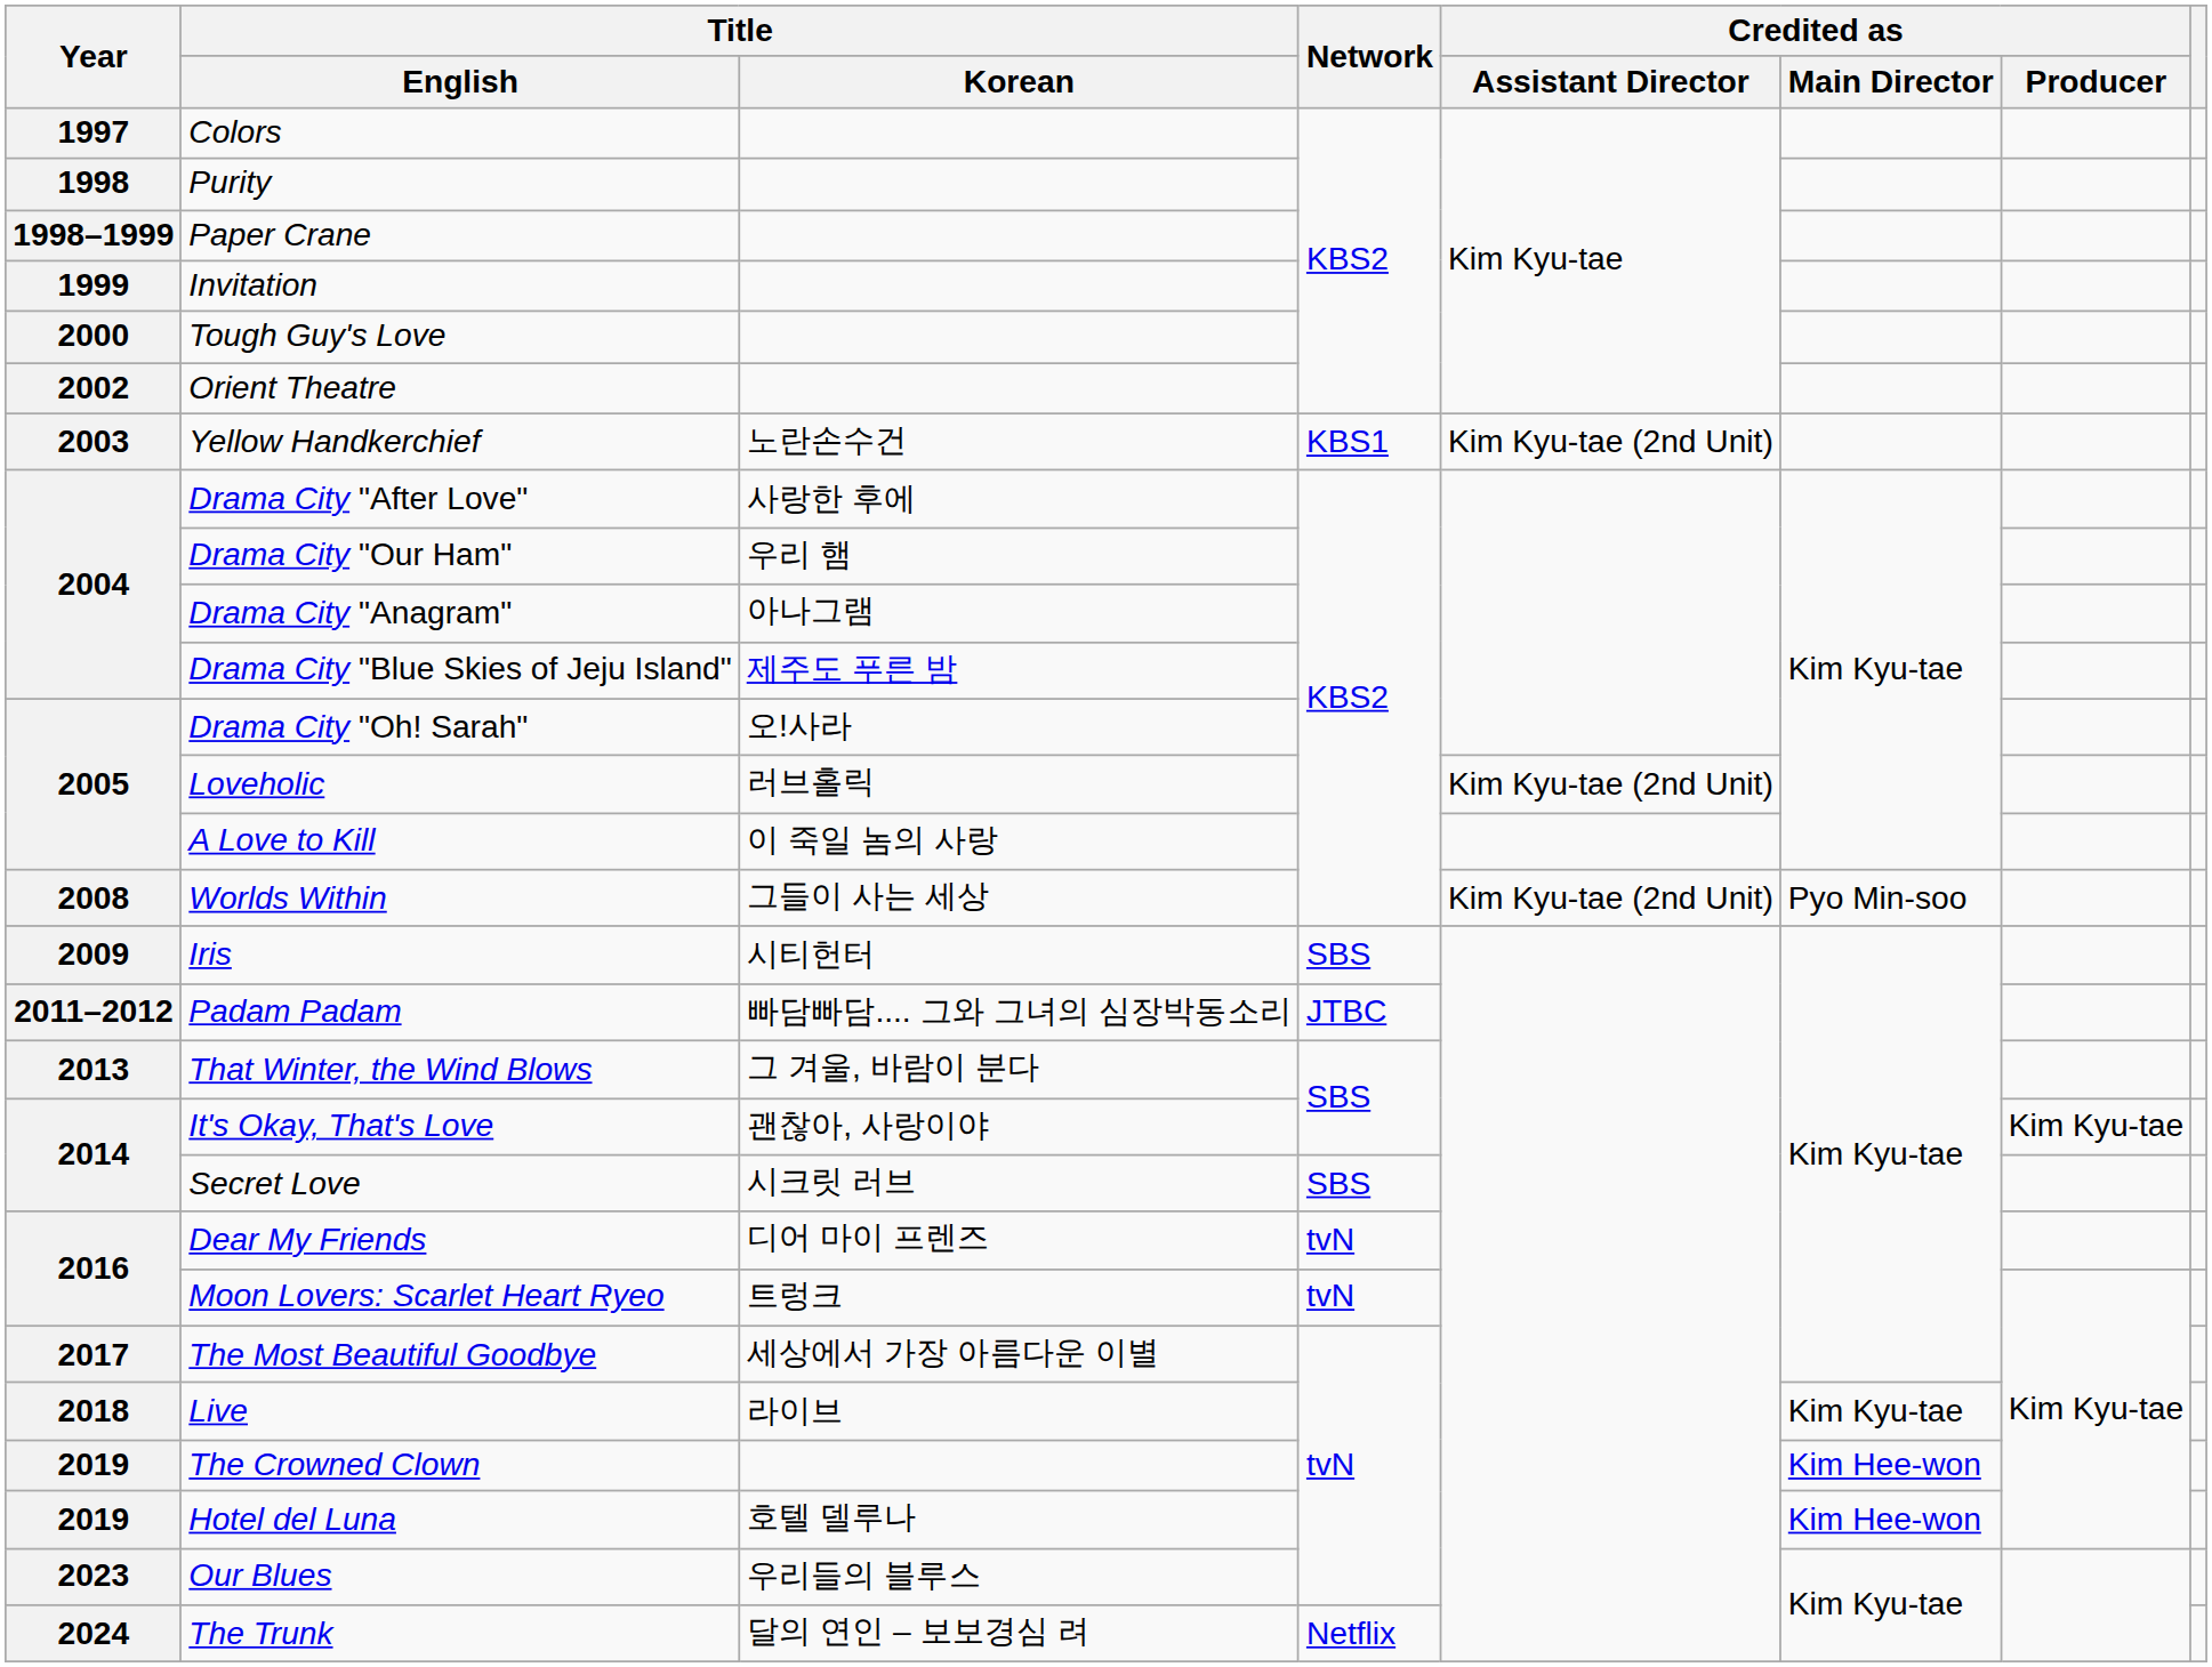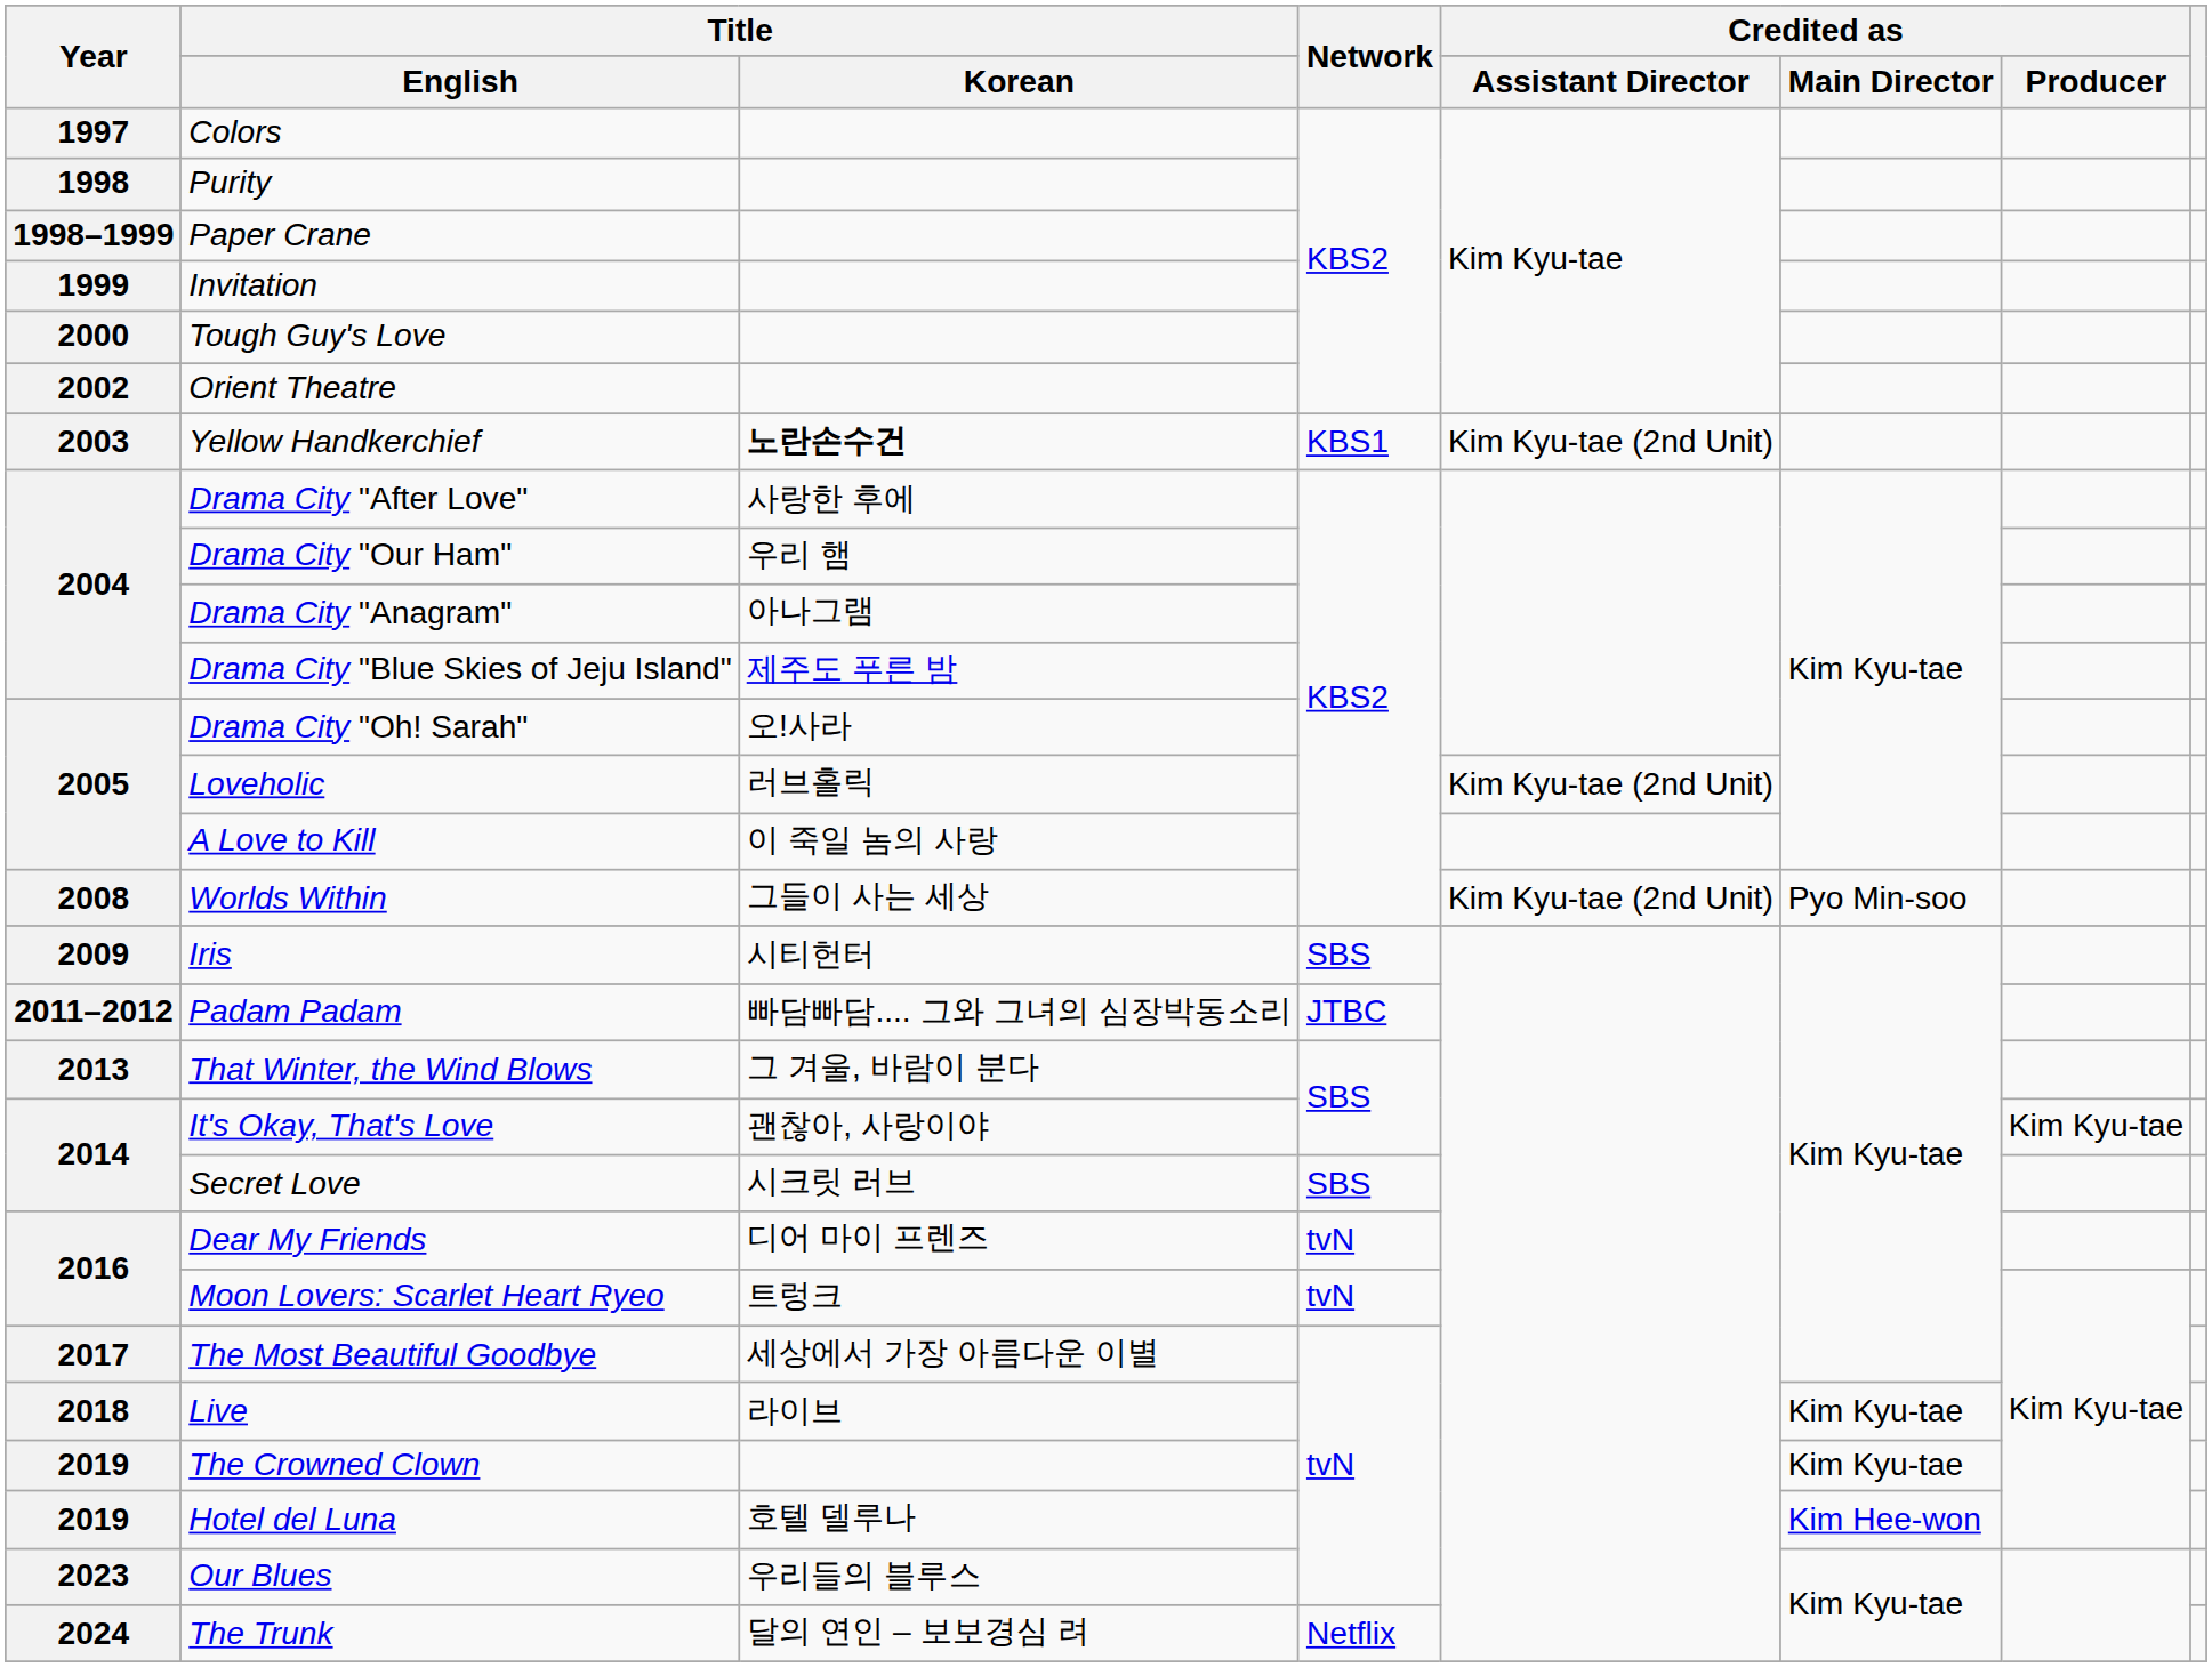Yellow Handkerchief | Title / Korean: normal -> bold
The Crowned Clown | Credited as / Main Director: Kim Hee-won -> Kim Kyu-tae
